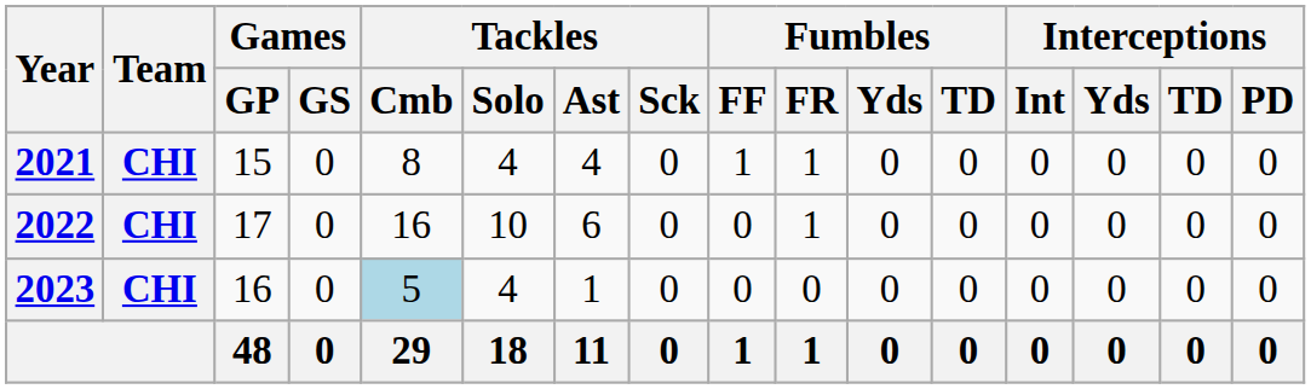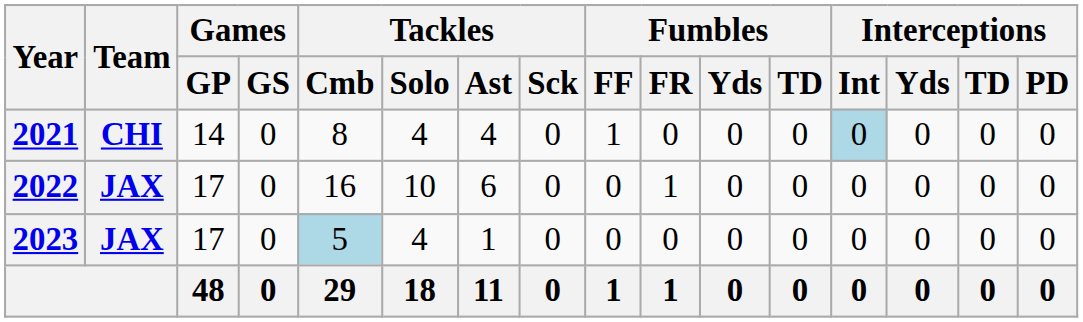2021 | Games / GP: 15 -> 14
2021 | Fumbles / FR: 1 -> 0
2021 | Interceptions / Int: no background -> lightblue background
2022 | Team: CHI -> JAX
2023 | Team: CHI -> JAX
2023 | Games / GP: 16 -> 17
